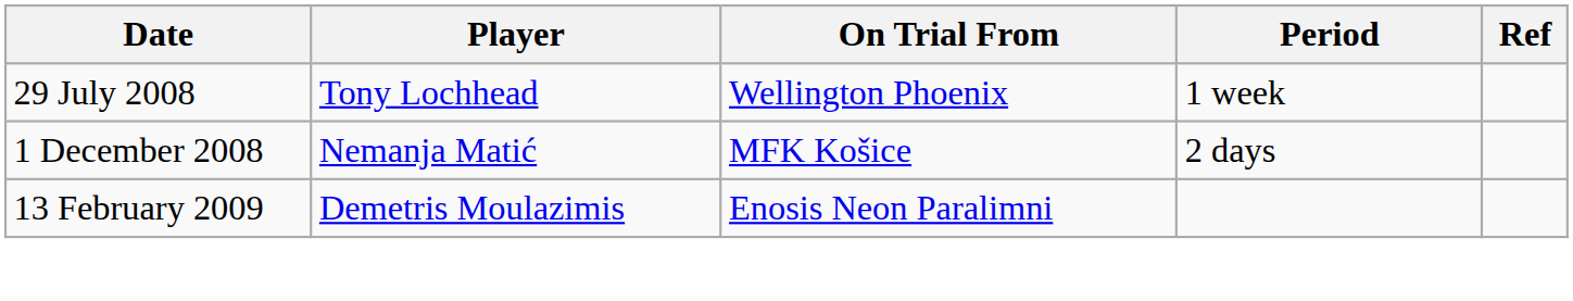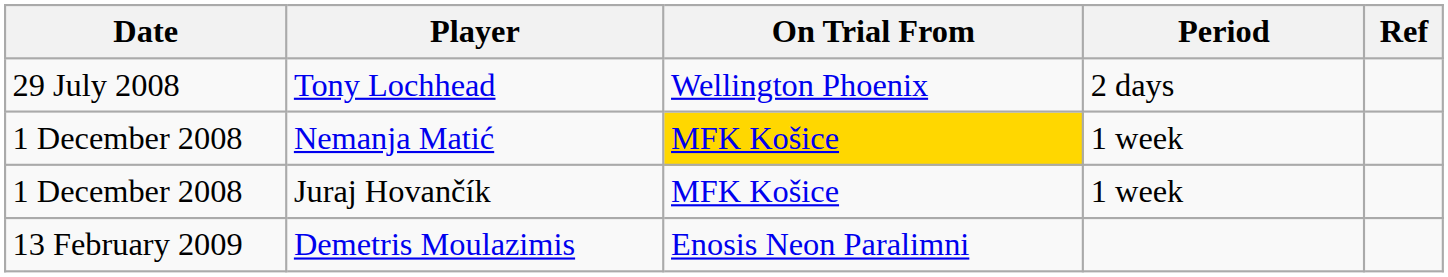Tony Lochhead | Period: 1 week -> 2 days
Nemanja Matić | On Trial From: no background -> gold background
Nemanja Matić | Period: 2 days -> 1 week
+ row: 1 December 2008 | Juraj Hovančík | MFK Košice | 1 week
